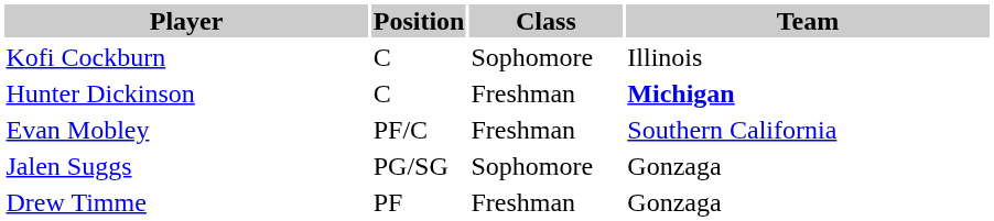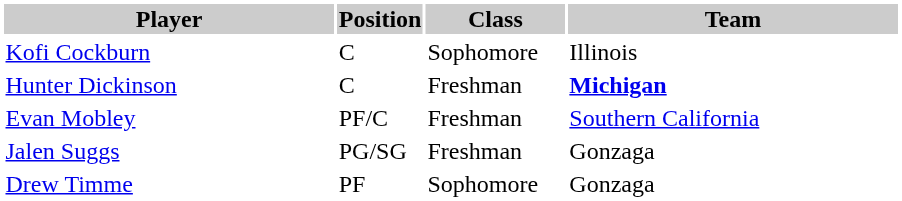Jalen Suggs | Class: Sophomore -> Freshman
Drew Timme | Class: Freshman -> Sophomore
